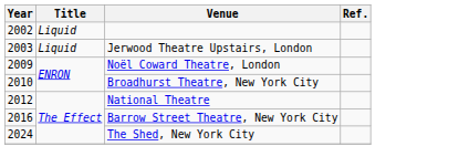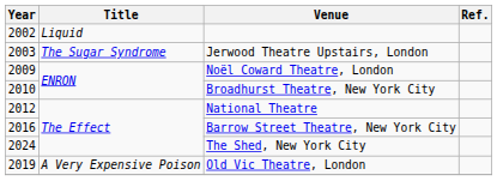Jerwood Theatre Upstairs, London | Title: Liquid -> The Sugar Syndrome
+ row: 2019 | A Very Expensive Poison | Old Vic Theatre, London
